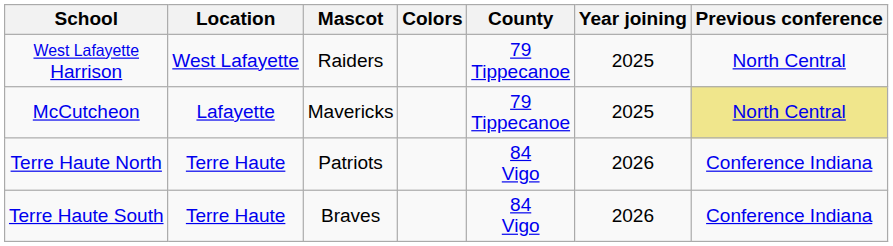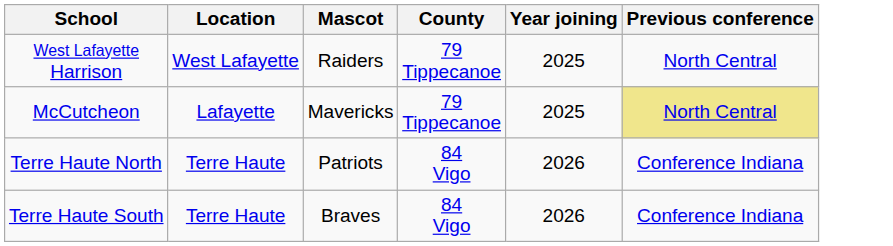- column: Colors
